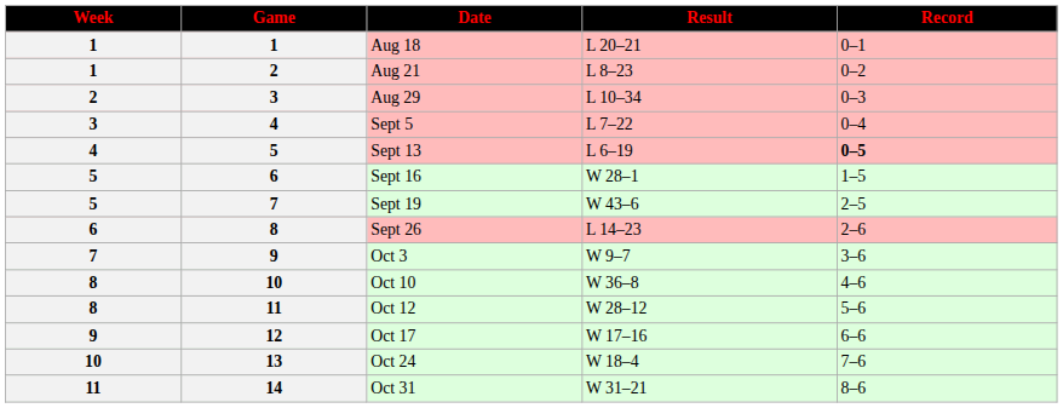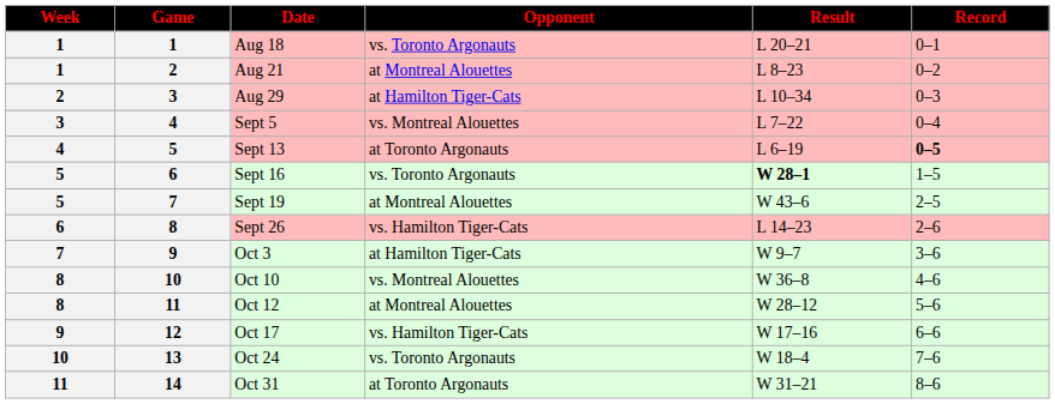+ column: Opponent | vs. Toronto Argonauts | at Montreal Alouettes | at Hamilton Tiger-Cats | vs. Montreal Alouettes | at Toronto Argonauts | vs. Toronto Argonauts | at Montreal Alouettes | vs. Hamilton Tiger-Cats | at Hamilton Tiger-Cats | vs. Montreal Alouettes | at Montreal Alouettes | vs. Hamilton Tiger-Cats | vs. Toronto Argonauts | at Toronto Argonauts
Sept 16 | Result: normal -> bold
